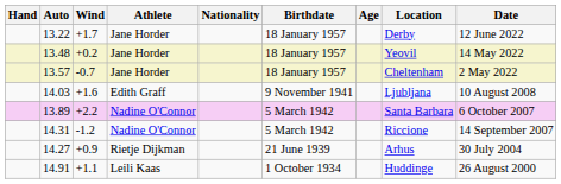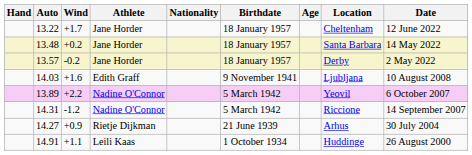13.22 | Location: Derby -> Cheltenham
13.48 | Location: Yeovil -> Santa Barbara
13.57 | Wind: -0.7 -> -0.2
13.57 | Location: Cheltenham -> Derby
13.89 | Location: Santa Barbara -> Yeovil
